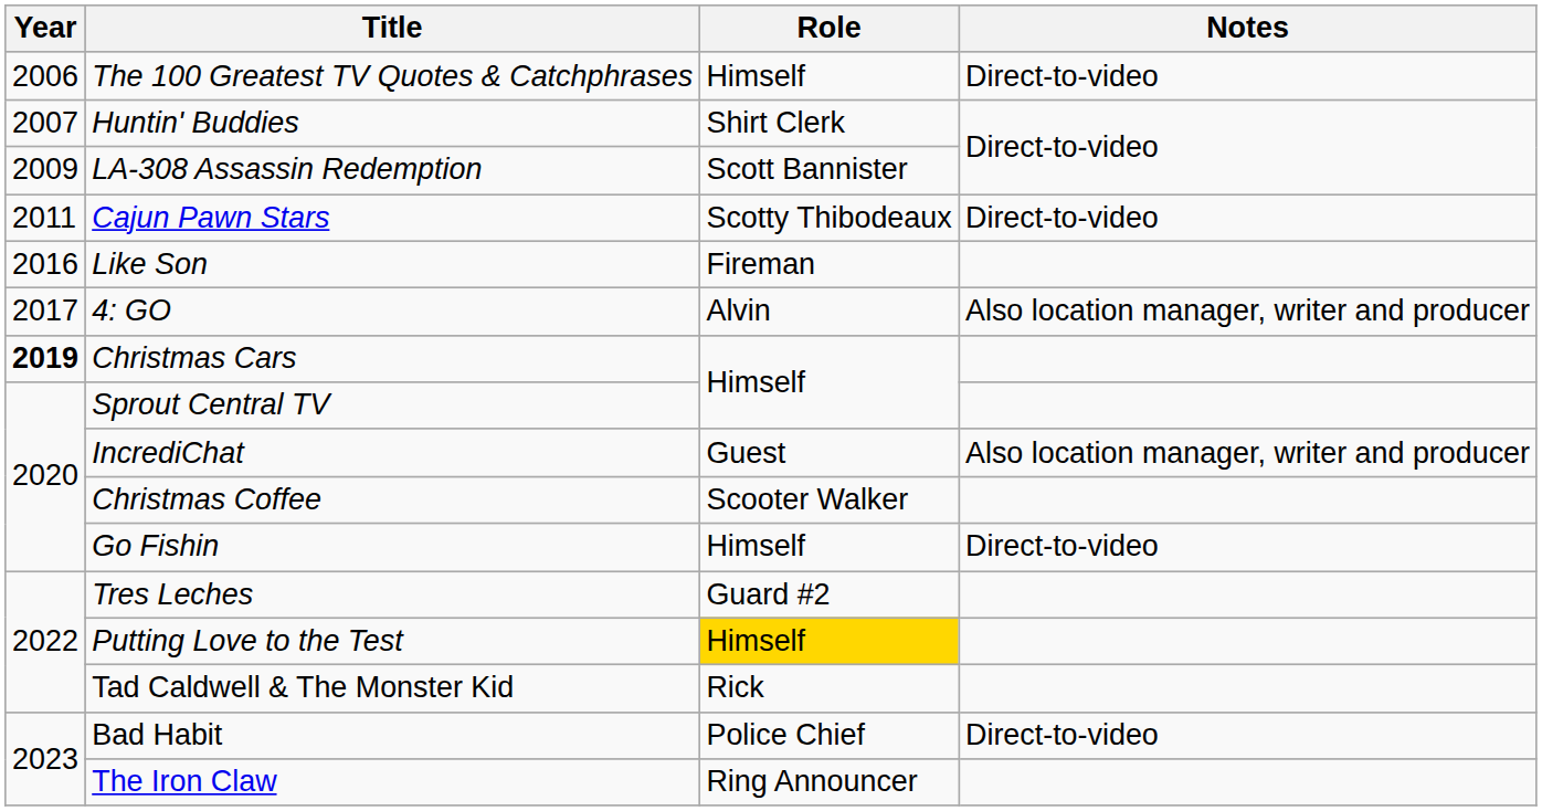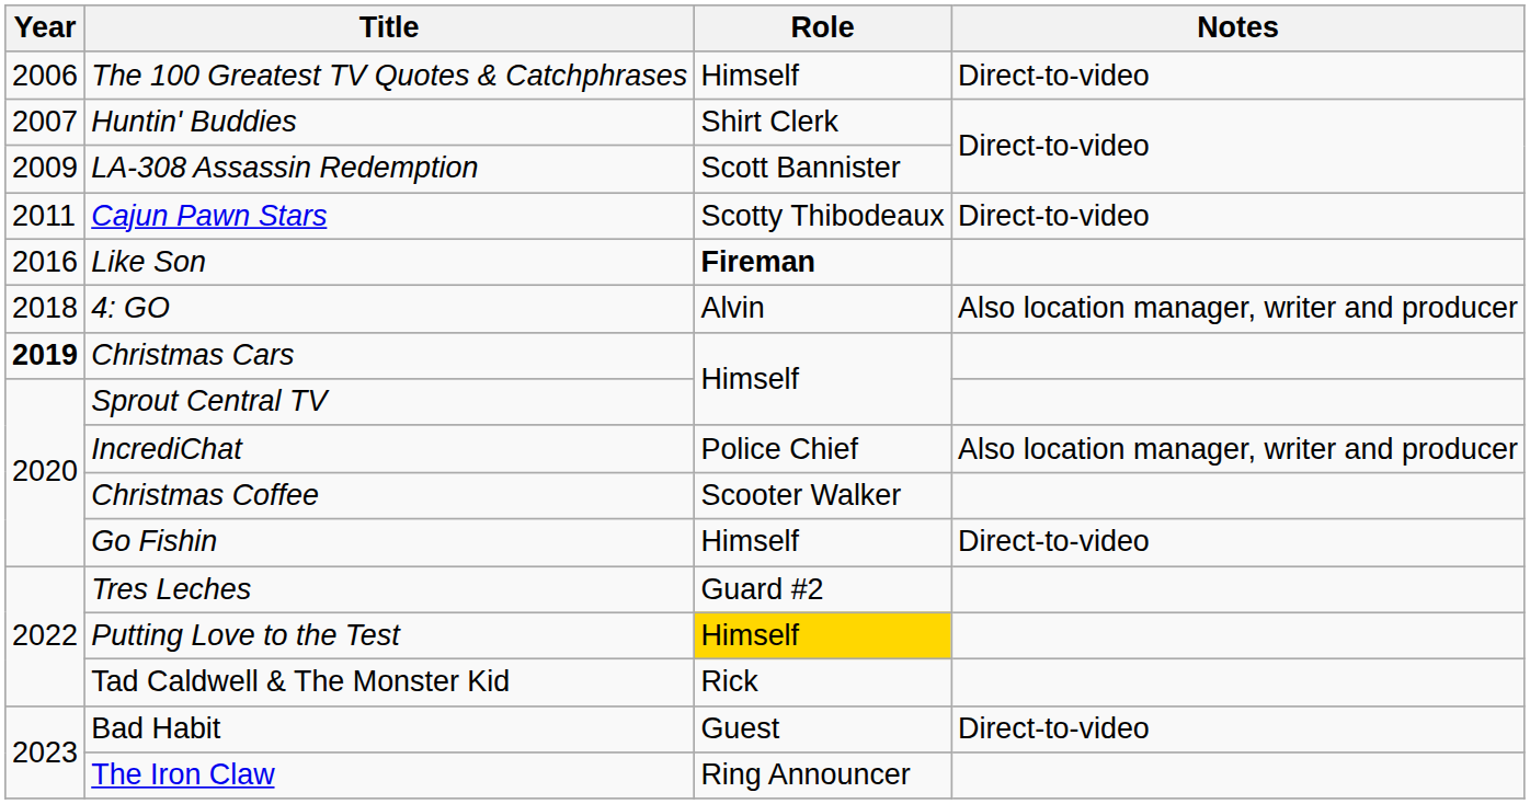Like Son | Role: normal -> bold
4: GO | Year: 2017 -> 2018
IncrediChat | Role: Guest -> Police Chief
Bad Habit | Role: Police Chief -> Guest
